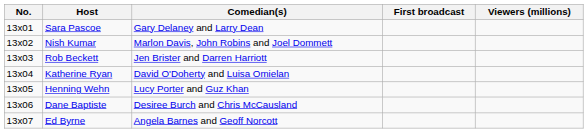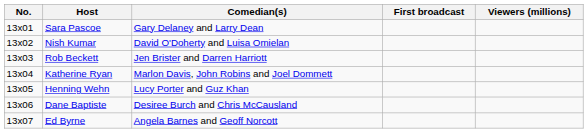Nish Kumar | Comedian(s): Marlon Davis, John Robins and Joel Dommett -> David O'Doherty and Luisa Omielan
Katherine Ryan | Comedian(s): David O'Doherty and Luisa Omielan -> Marlon Davis, John Robins and Joel Dommett
